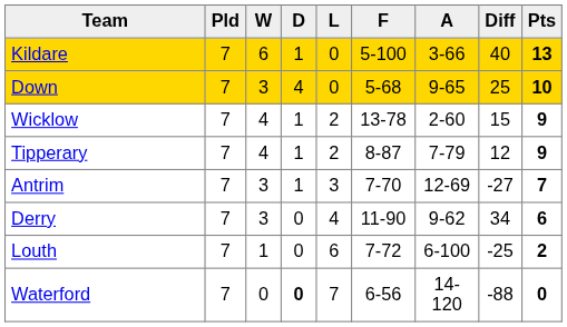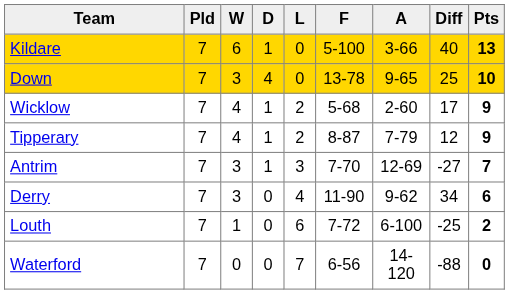Down | F: 5-68 -> 13-78
Wicklow | F: 13-78 -> 5-68
Wicklow | Diff: 15 -> 17
Waterford | D: bold -> normal
